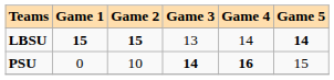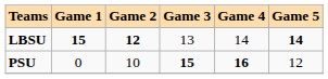LBSU | Game 2: 15 -> 12
PSU | Game 3: 14 -> 15
PSU | Game 5: 15 -> 12
